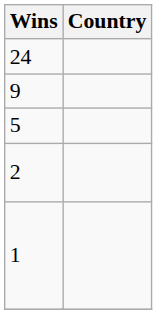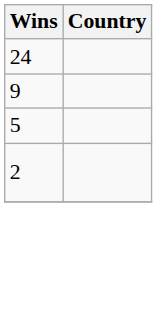- row: 1
